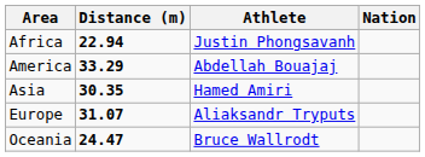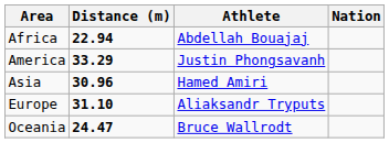Africa | Athlete: Justin Phongsavanh -> Abdellah Bouajaj
America | Athlete: Abdellah Bouajaj -> Justin Phongsavanh
Asia | Distance (m): 30.35 -> 30.96
Europe | Distance (m): 31.07 -> 31.10
